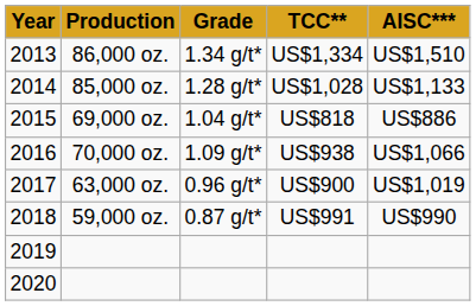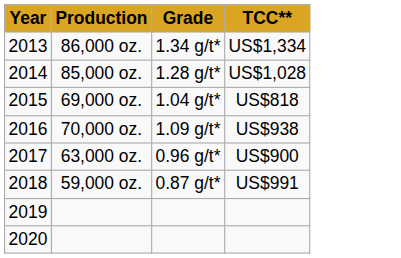- column: AISC*** | US$1,510 | US$1,133 | US$886 | US$1,066 | US$1,019 | US$990
